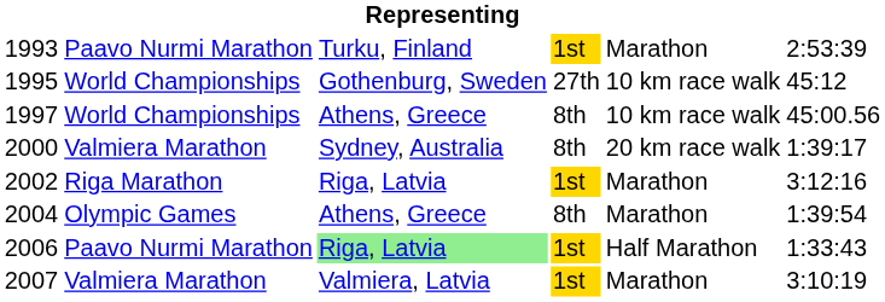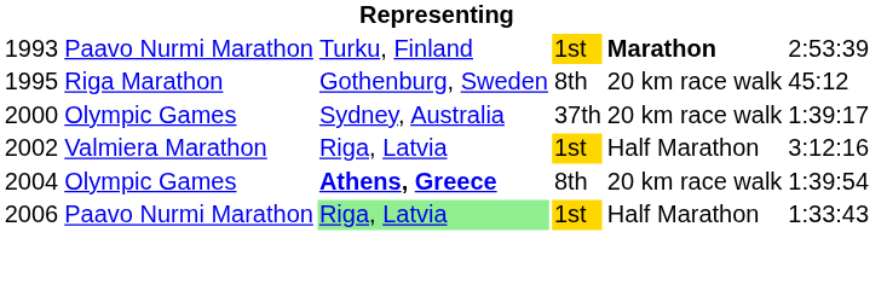1993 | column 5: normal -> bold
1995 | column 2: World Championships -> Riga Marathon
1995 | column 4: 27th -> 8th
1995 | column 5: 10 km race walk -> 20 km race walk
- row: 1997 | World Championships | Athens, Greece | 8th | 10 km race walk | 45:00.56
2000 | column 2: Valmiera Marathon -> Olympic Games
2000 | column 4: 8th -> 37th
2002 | column 2: Riga Marathon -> Valmiera Marathon
2002 | column 5: Marathon -> Half Marathon
2004 | column 3: normal -> bold
2004 | column 5: Marathon -> 20 km race walk
- row: 2007 | Valmiera Marathon | Valmiera, Latvia | 1st | Marathon | 3:10:19
